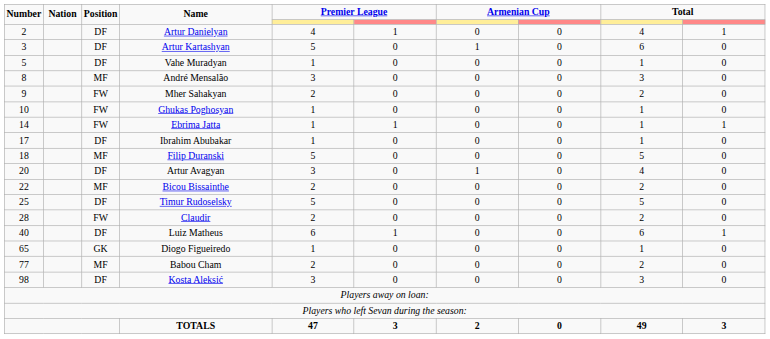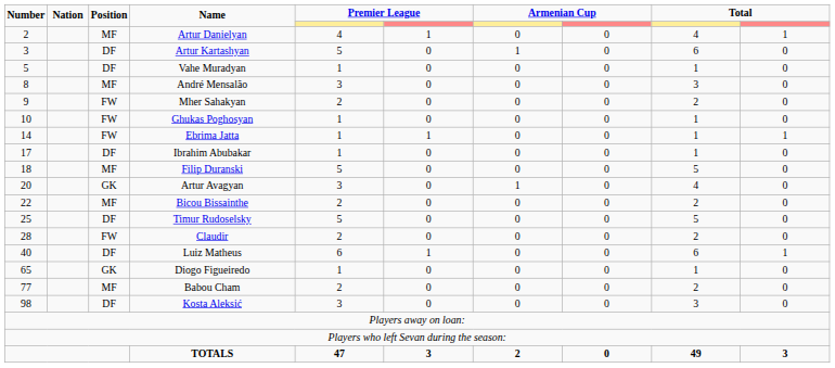Artur Danielyan | Position: DF -> MF
Artur Avagyan | Position: DF -> GK
